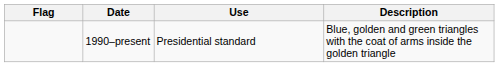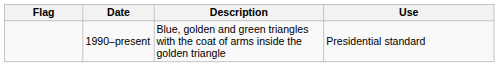columns swapped: Use <-> Description
